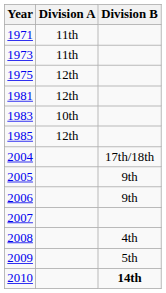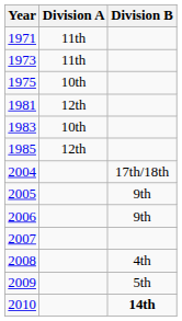1975 | Division A: 12th -> 10th
